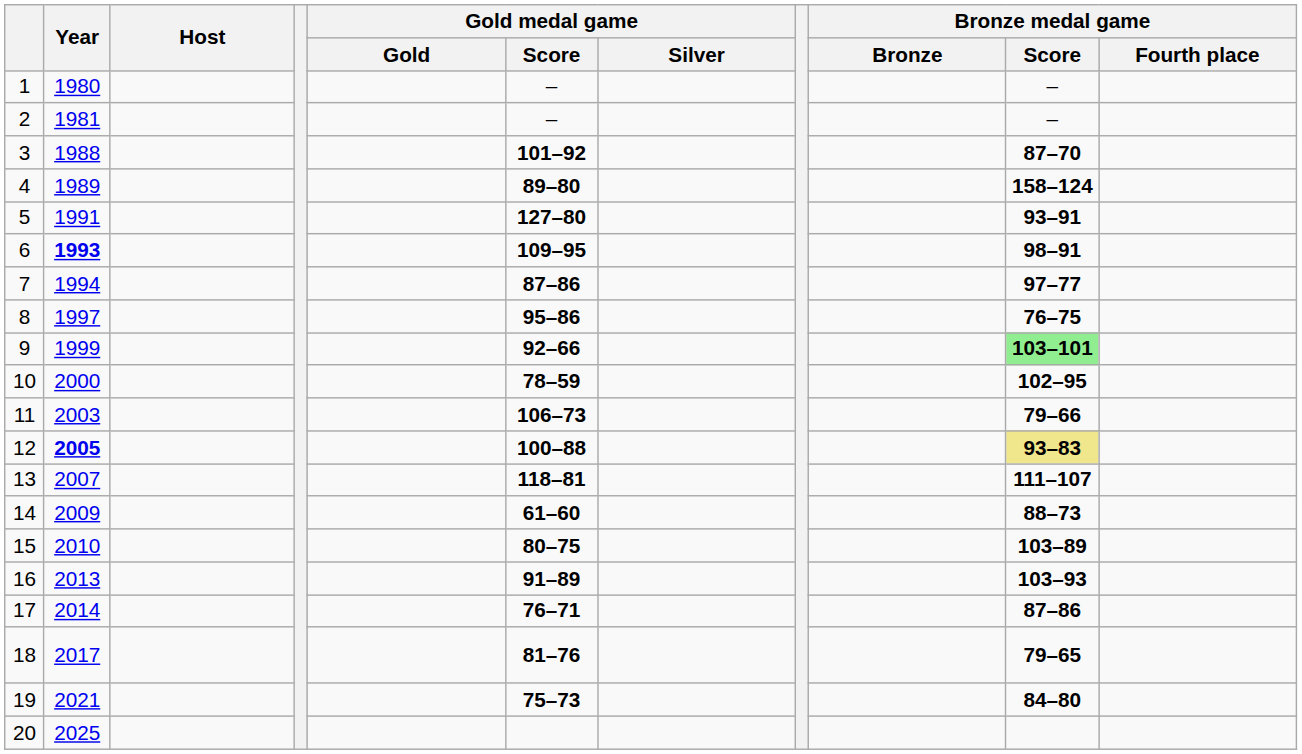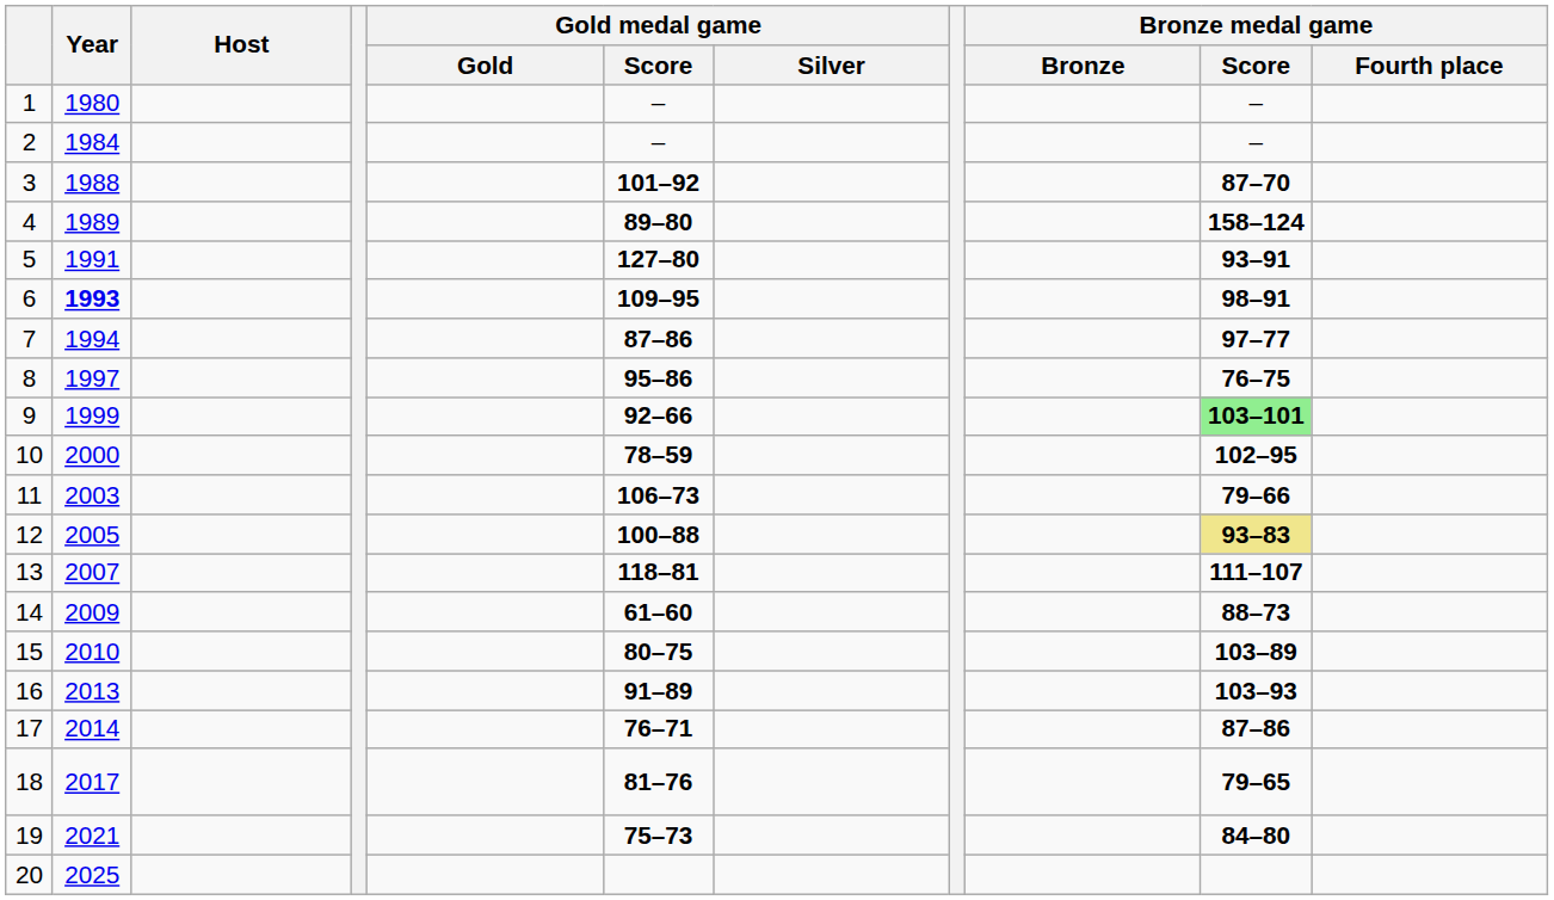2 | Year: 1981 -> 1984
12 | Year: bold -> normal
